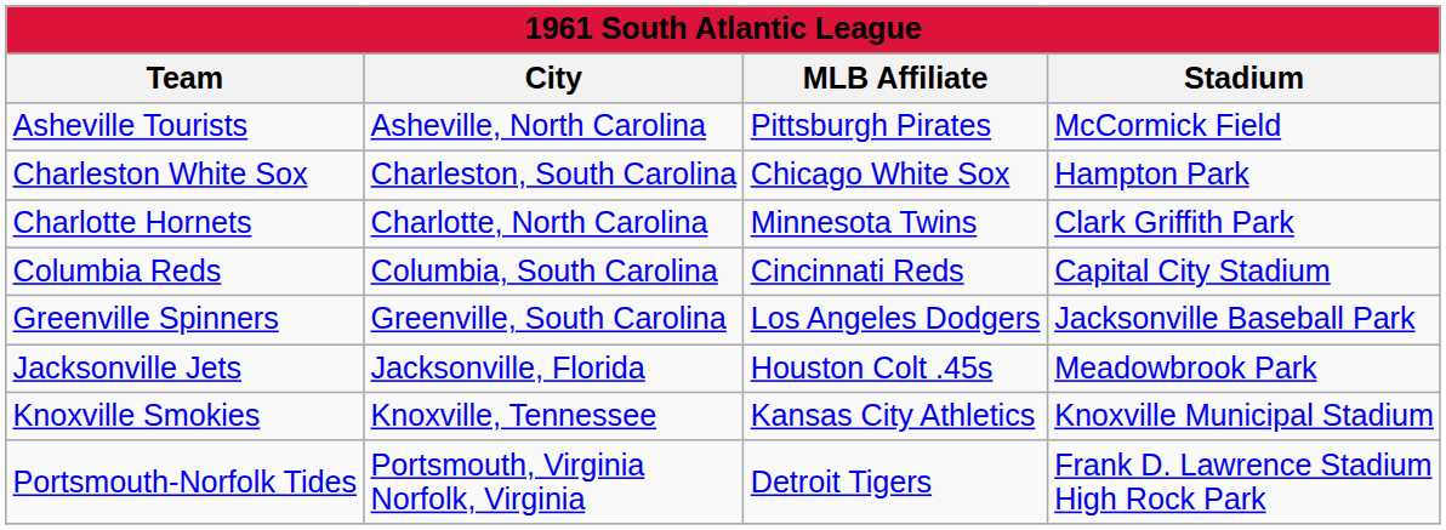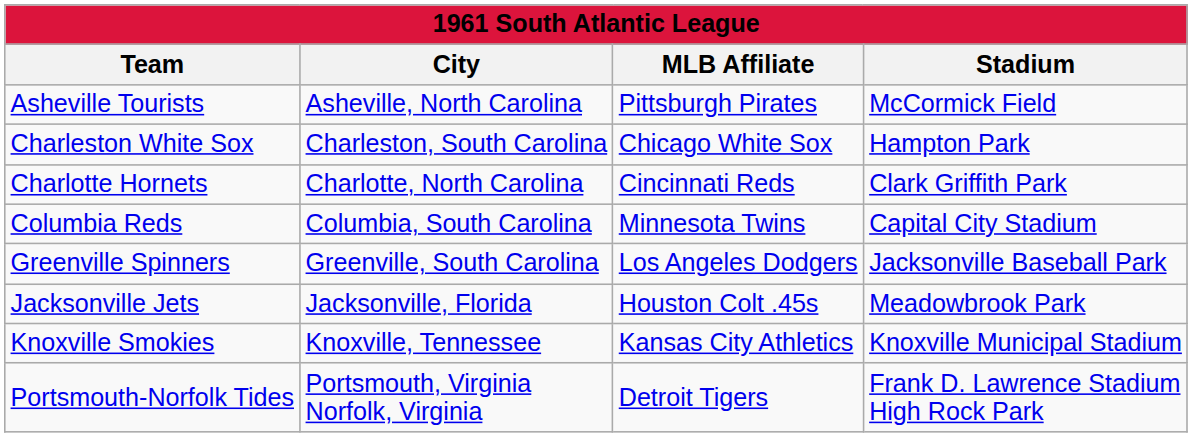Charlotte Hornets | MLB Affiliate: Minnesota Twins -> Cincinnati Reds
Columbia Reds | MLB Affiliate: Cincinnati Reds -> Minnesota Twins
